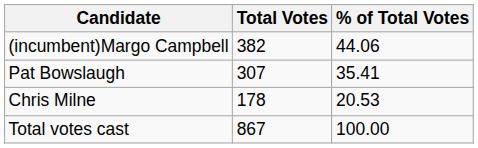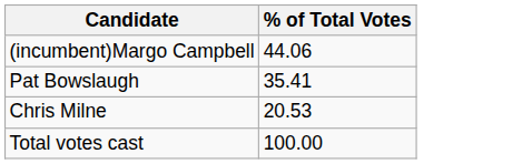- column: Total Votes | 382 | 307 | 178 | 867
